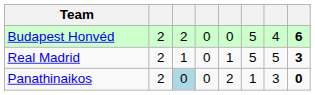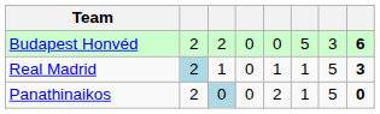Budapest Honvéd | column 7: 4 -> 3
Real Madrid | column 2: no background -> lightblue background
Real Madrid | column 6: 5 -> 1
Panathinaikos | column 7: 3 -> 5
